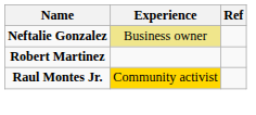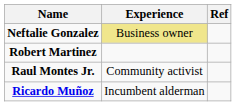Raul Montes Jr. | Experience: gold background -> no background
+ row: Ricardo Muñoz | Incumbent alderman
